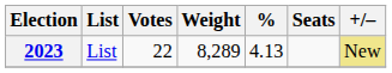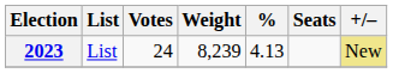2023 | Votes: 22 -> 24
2023 | Weight: 8,289 -> 8,239
